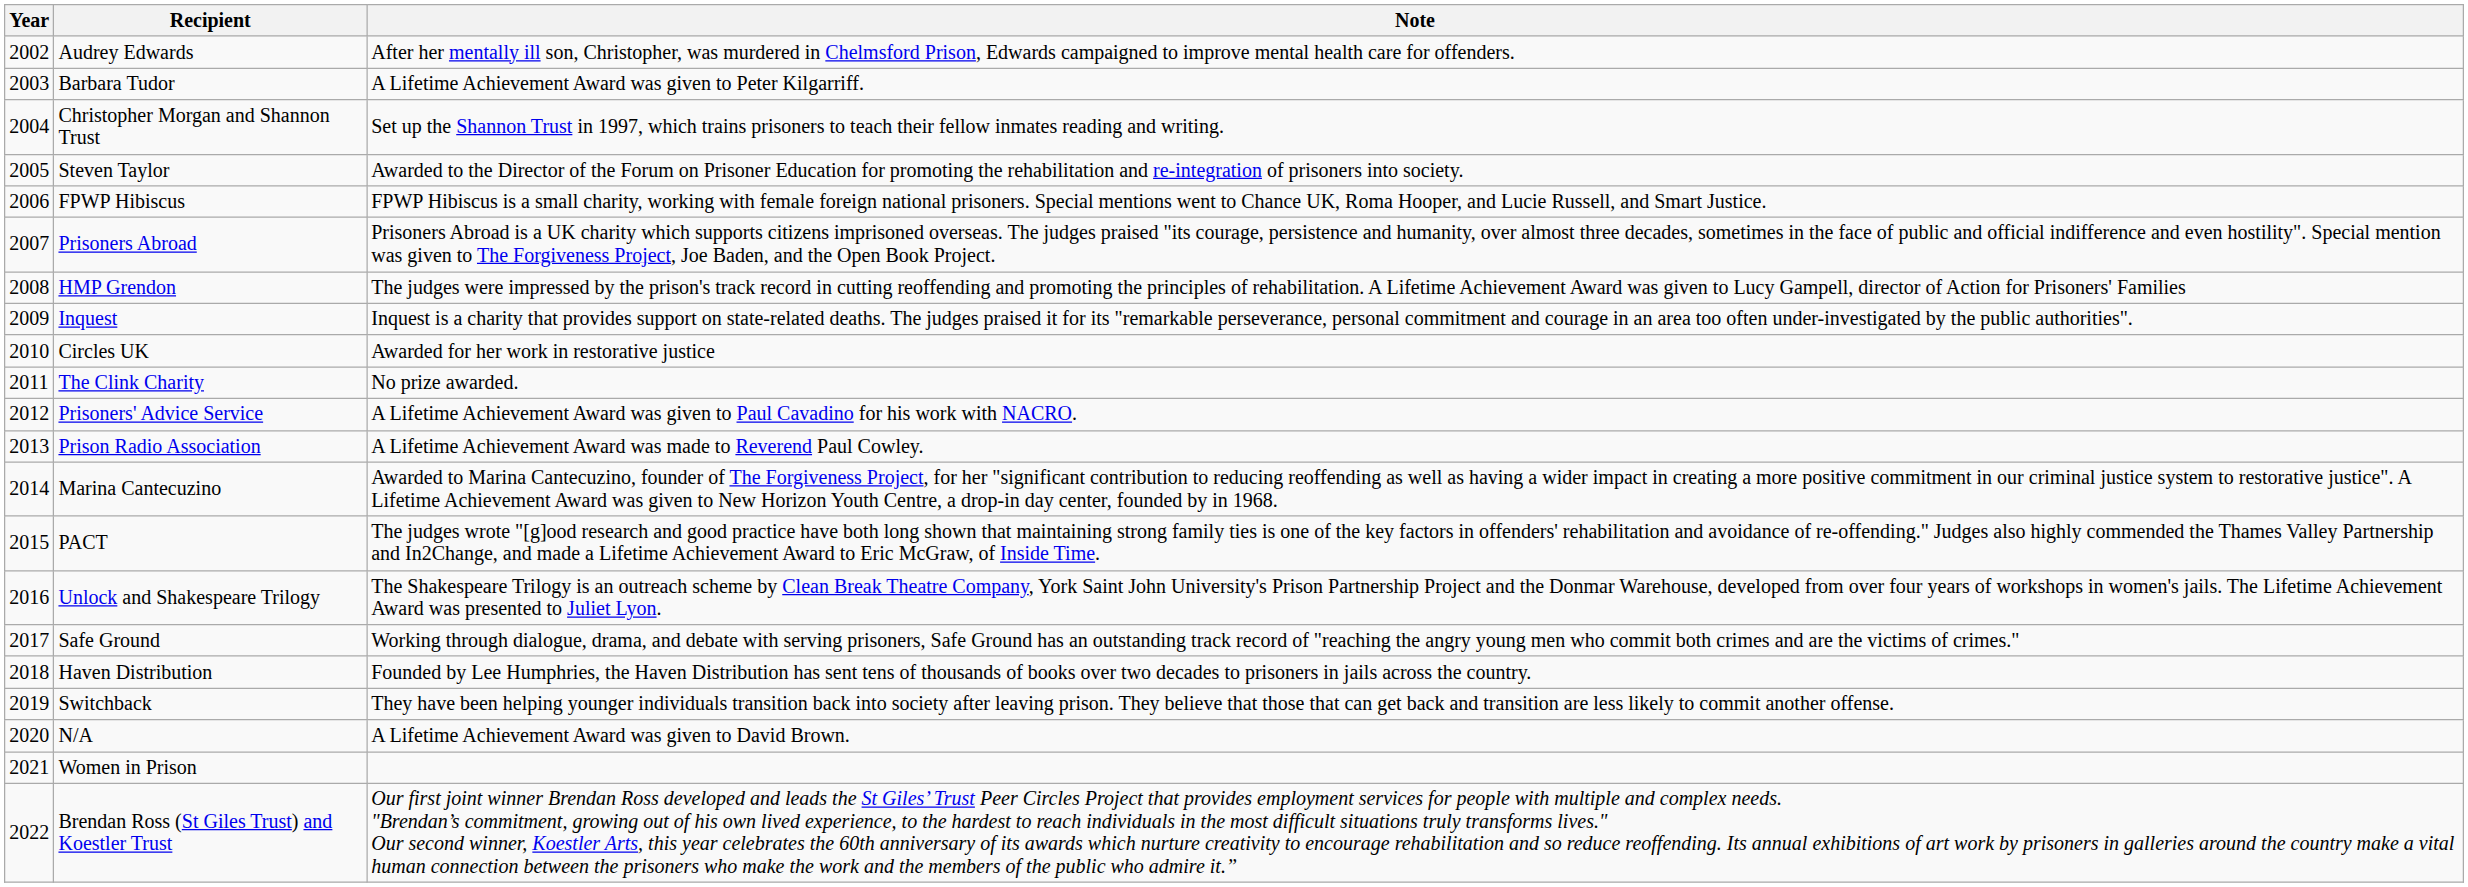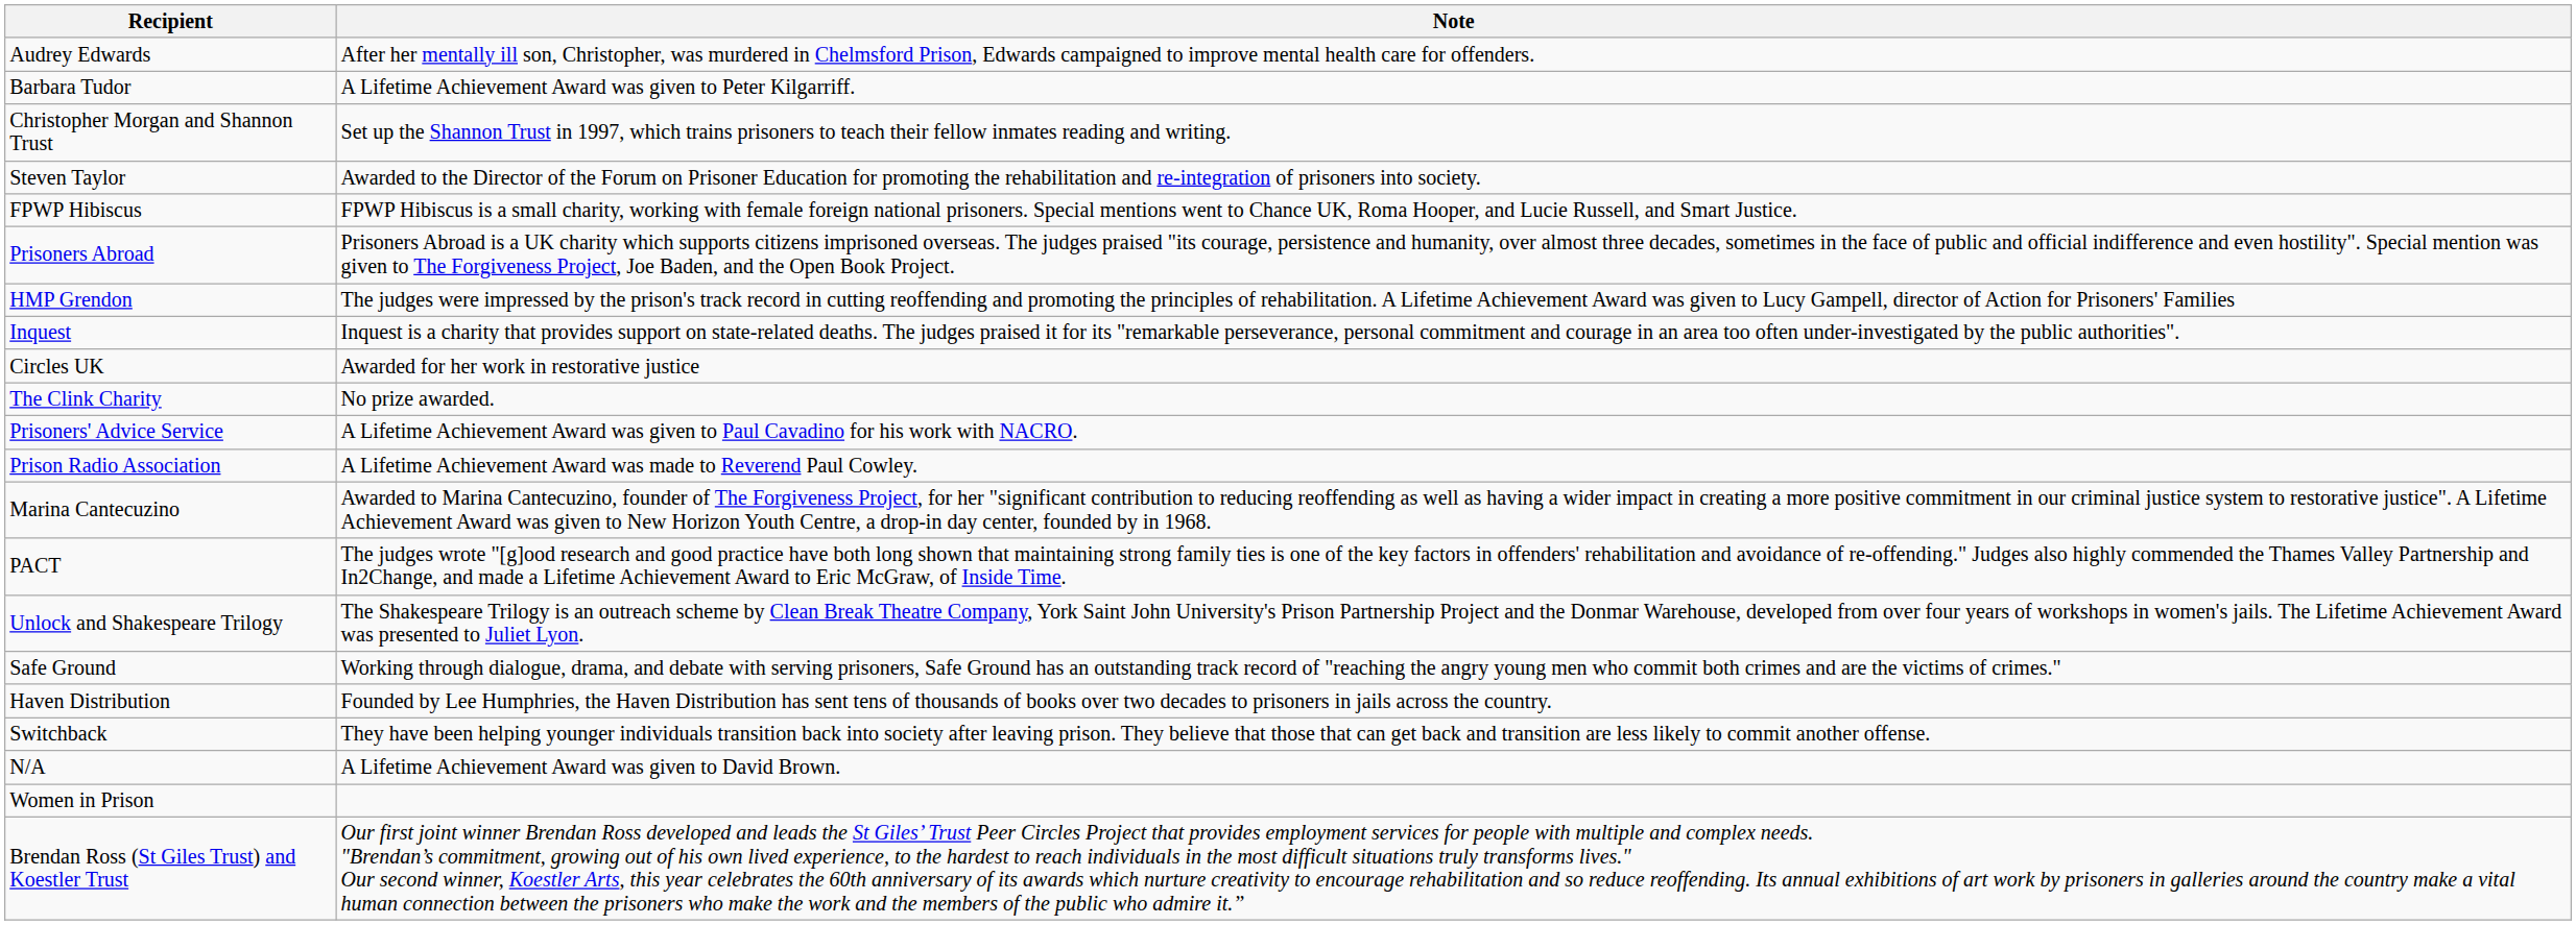- column: Year | 2002 | 2003 | 2004 | 2005 | 2006 | 2007 | 2008 | 2009 | 2010 | 2011 | 2012 | 2013 | 2014 | 2015 | 2016 | 2017 | 2018 | 2019 | 2020 | 2021 | 2022
